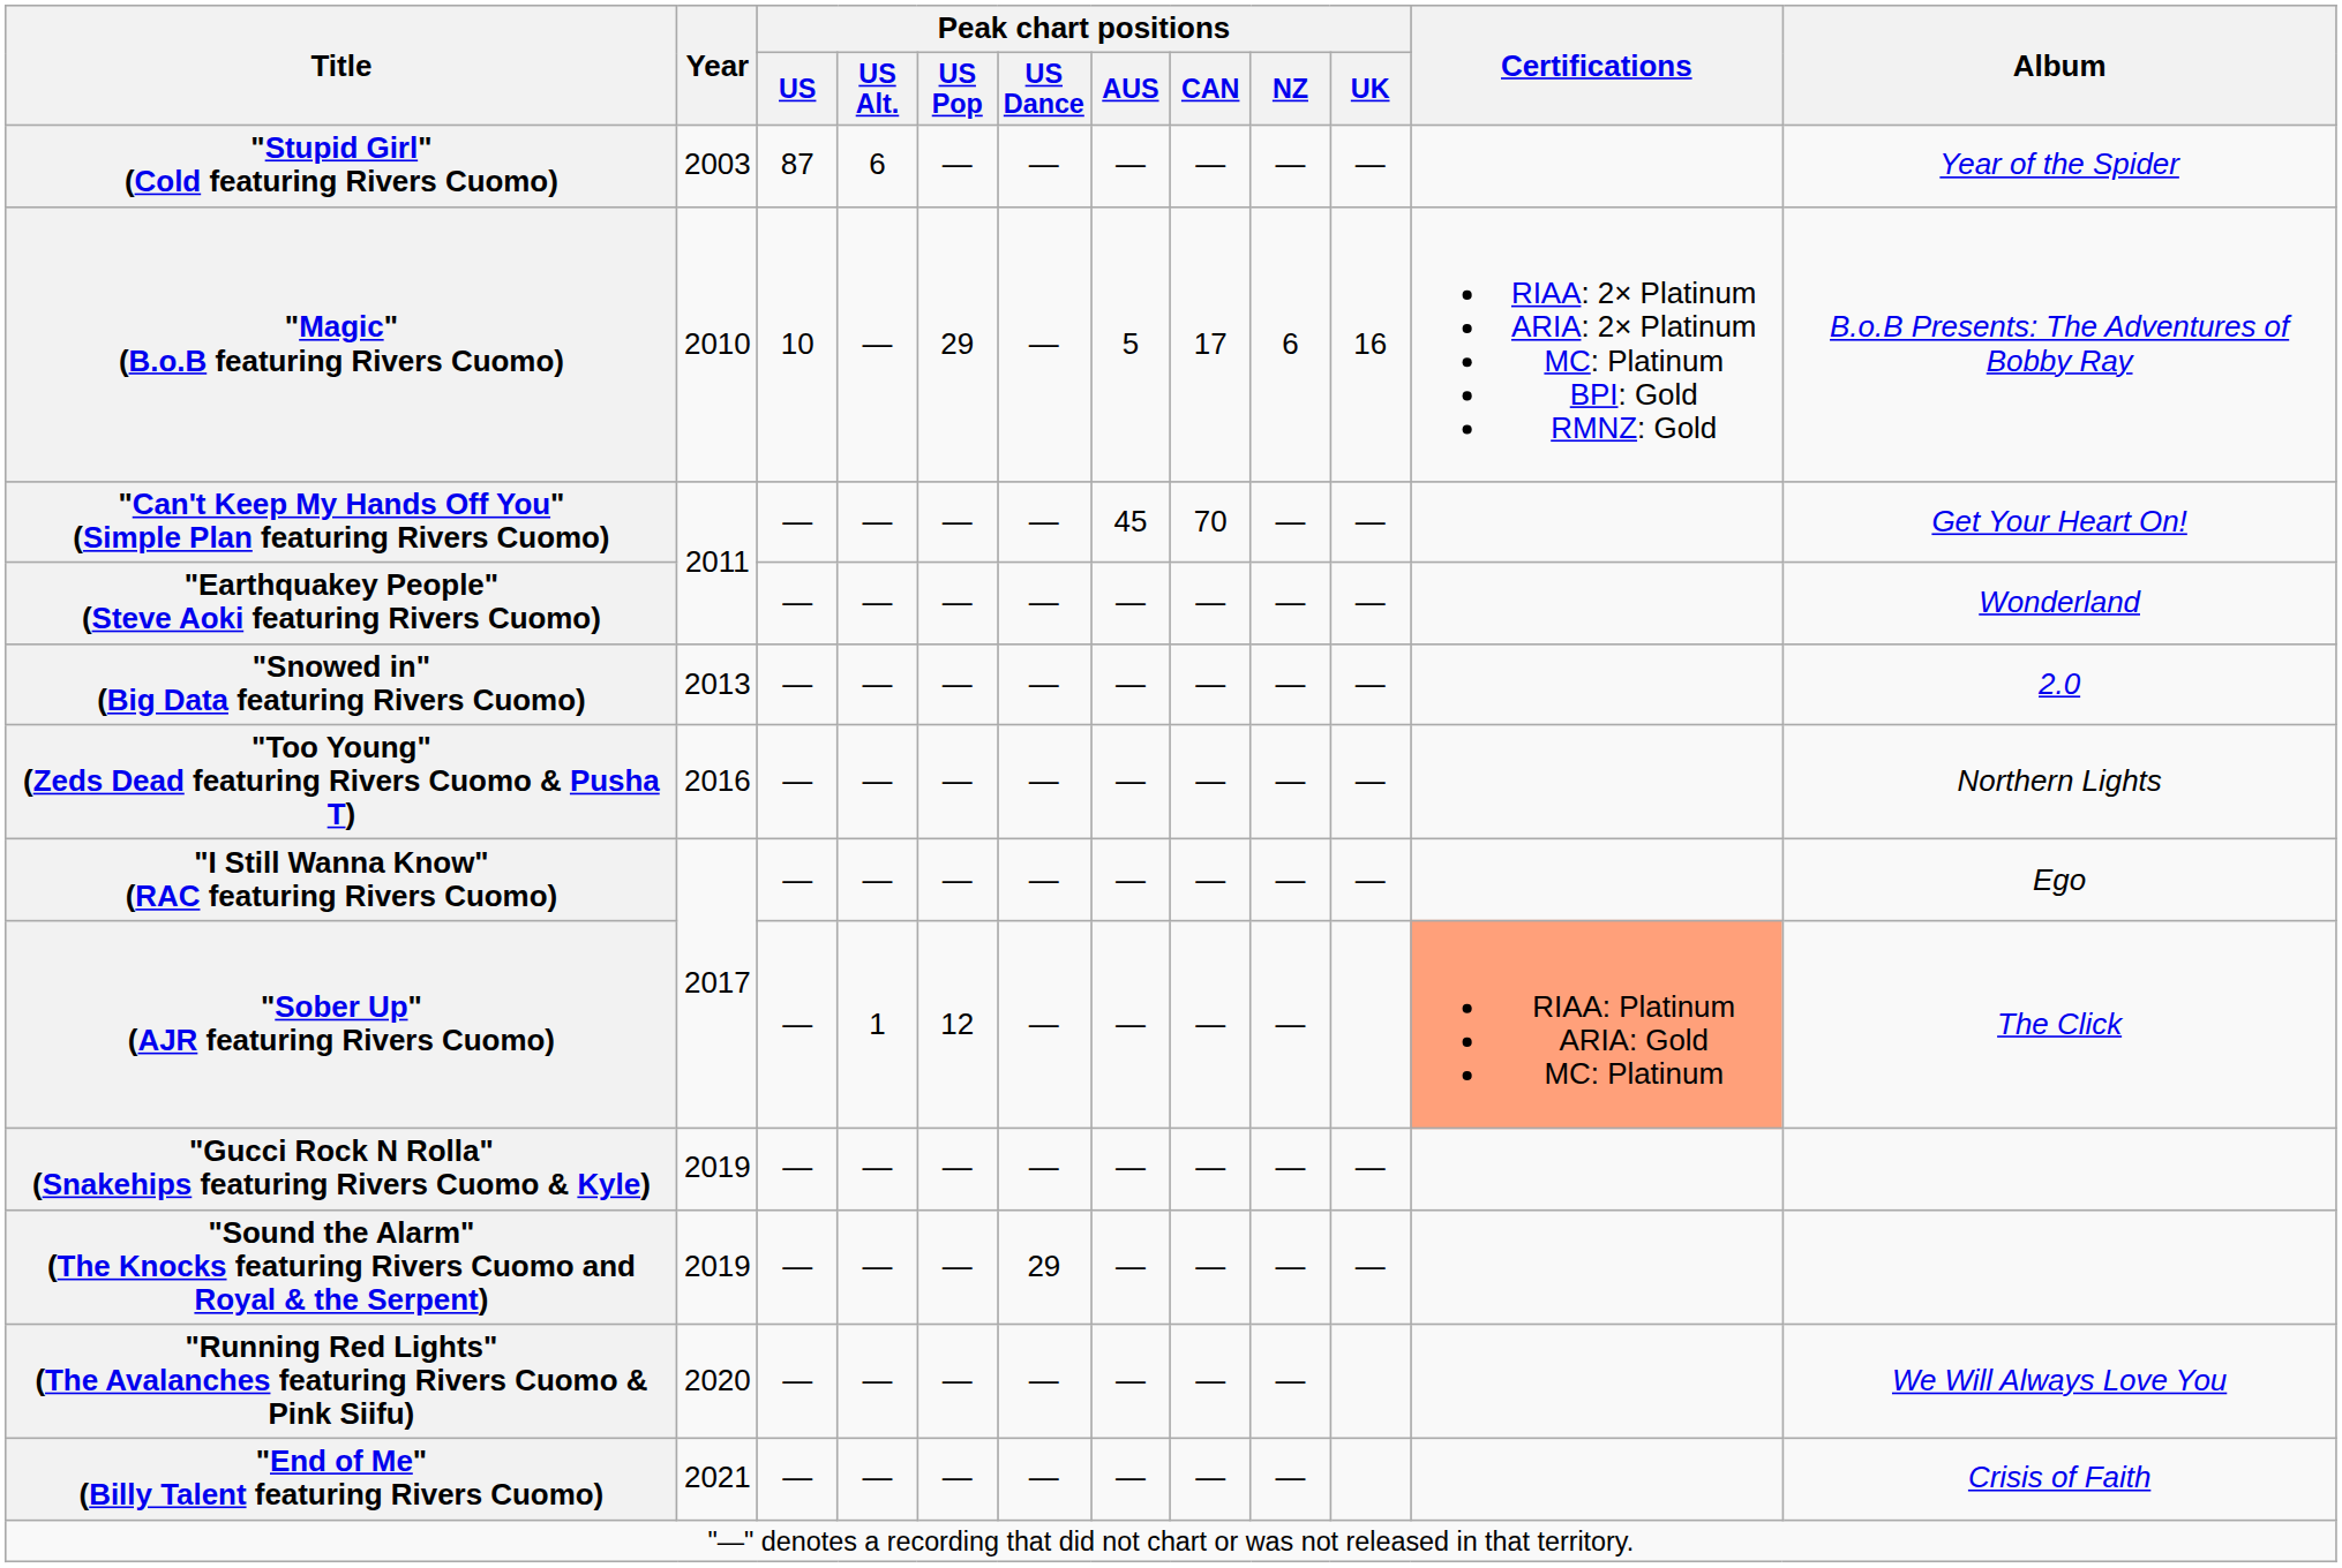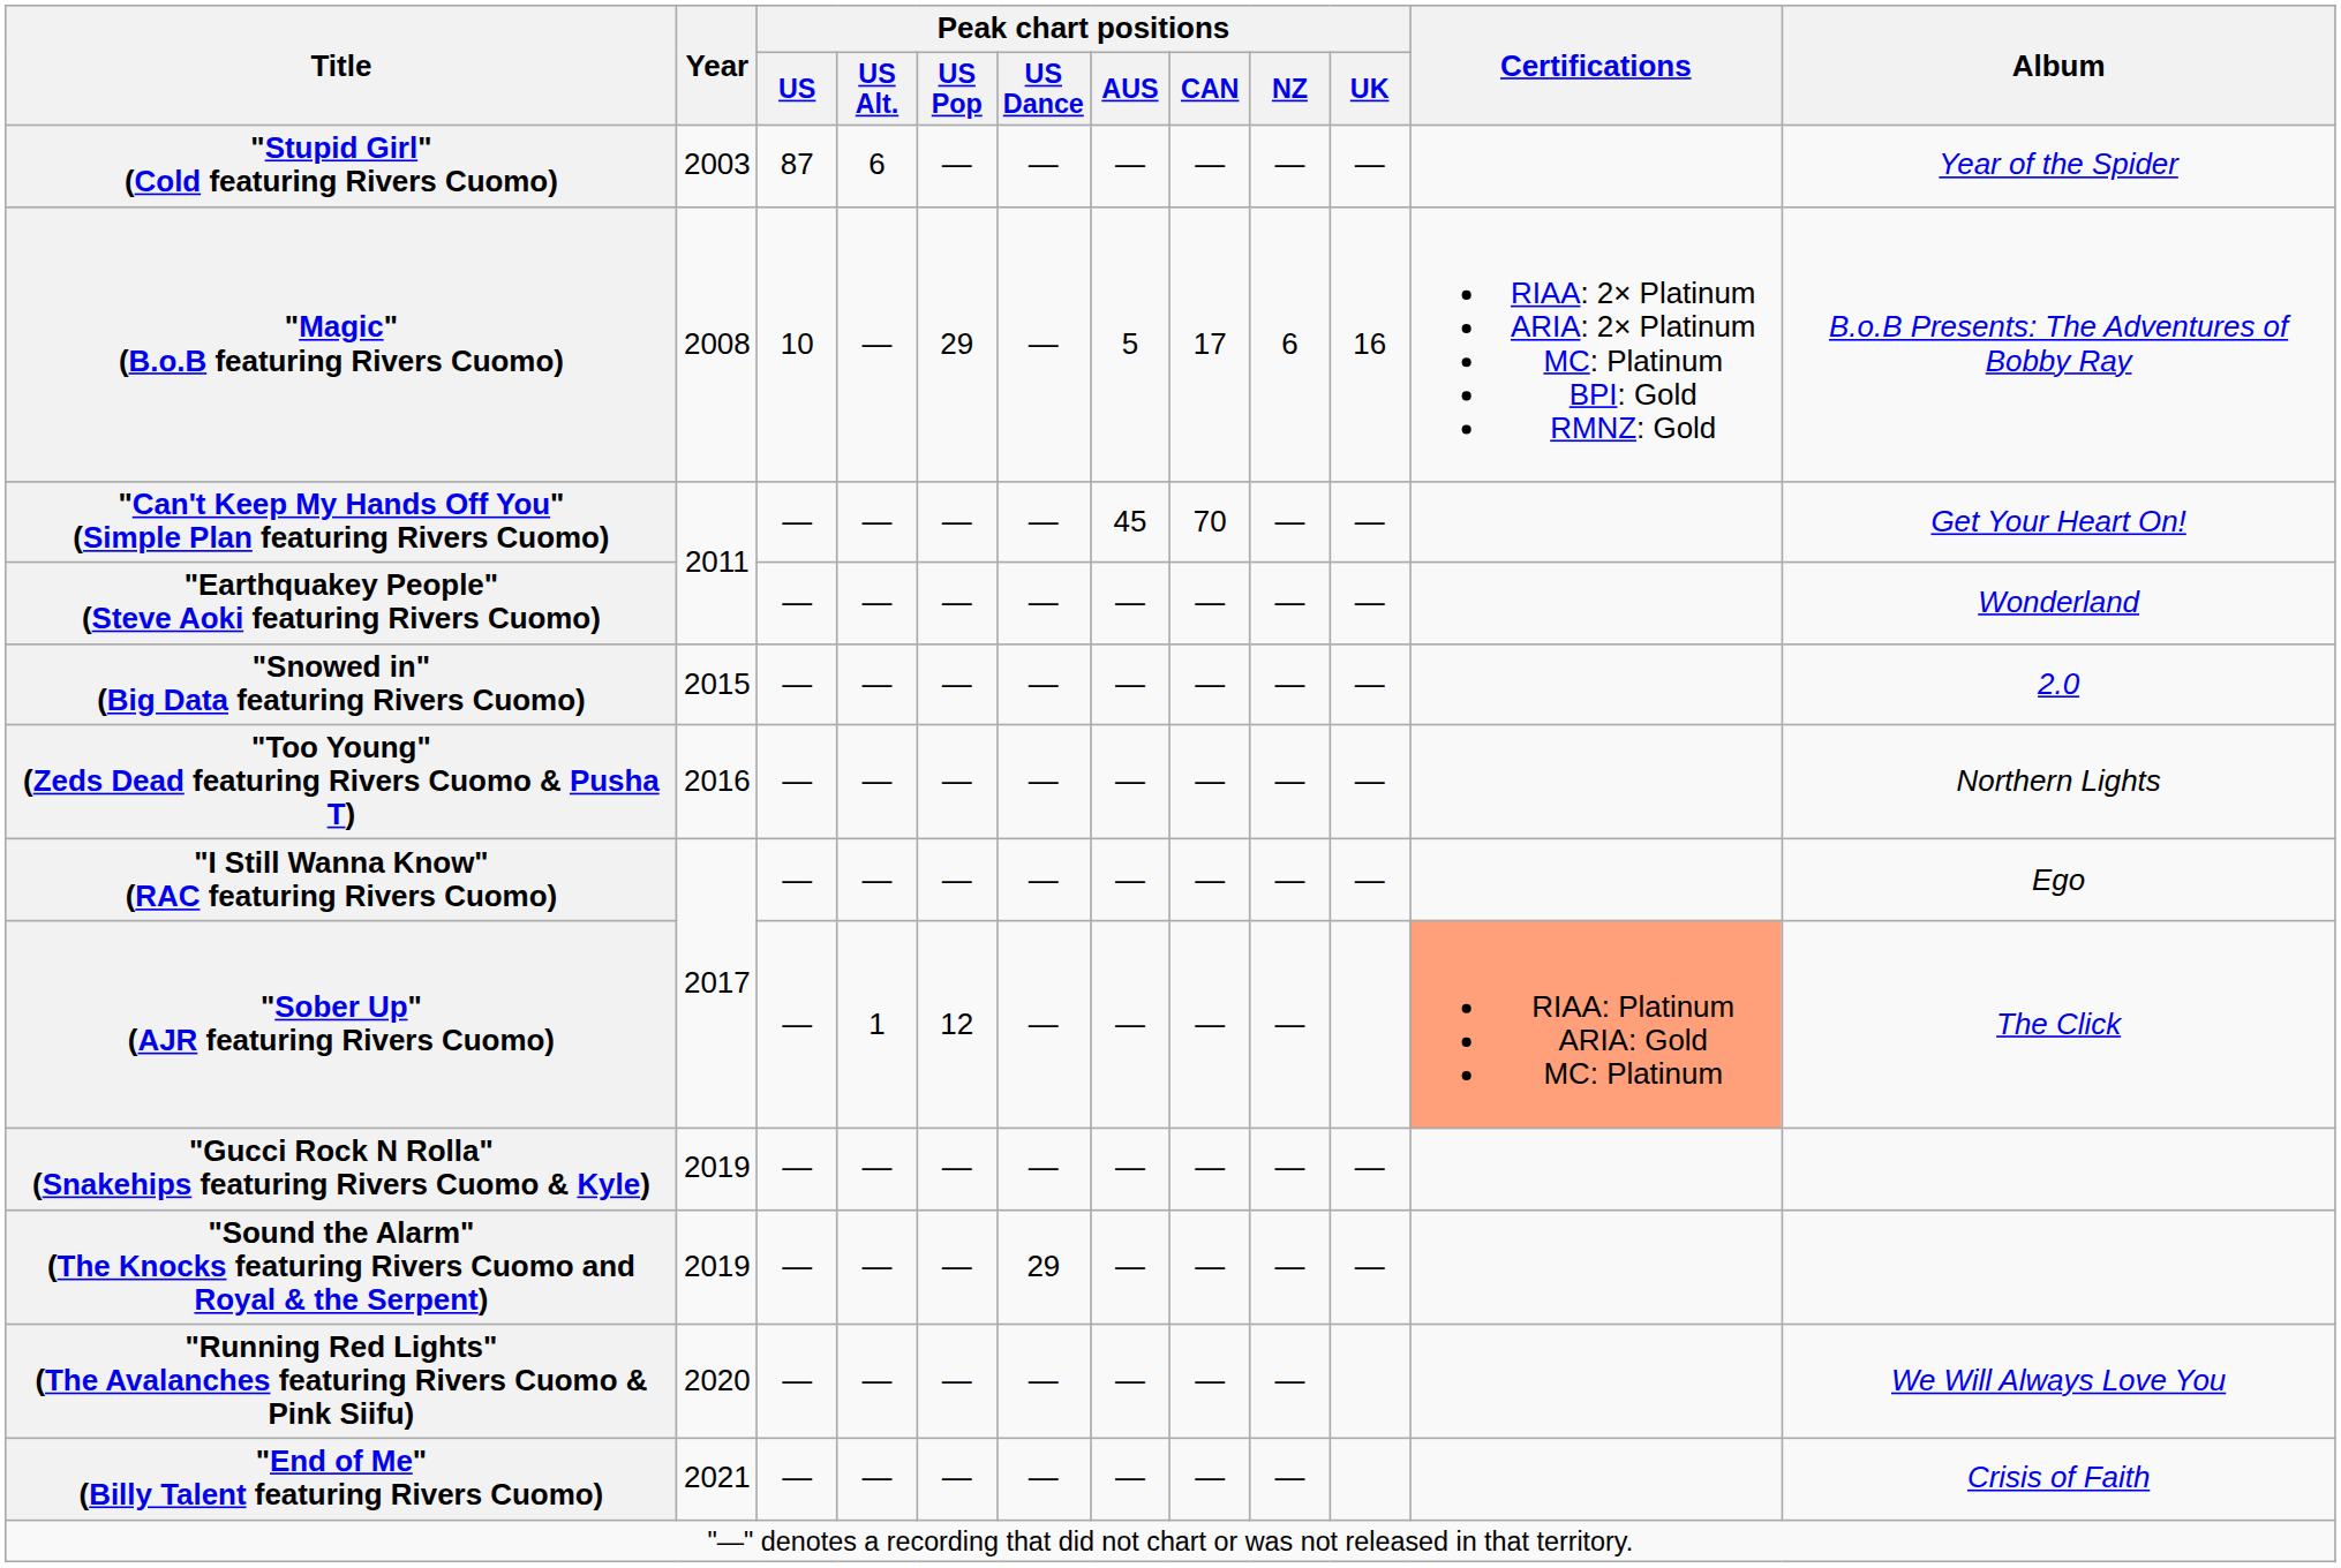"Magic" (B.o.B featuring Rivers Cuomo) | Year: 2010 -> 2008
"Snowed in" (Big Data featuring Rivers Cuomo) | Year: 2013 -> 2015
